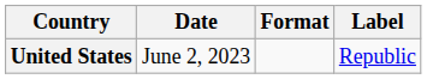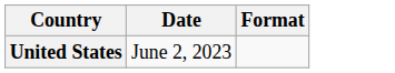- column: Label | Republic
